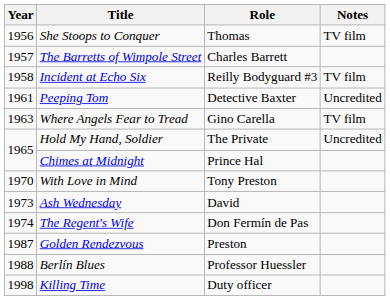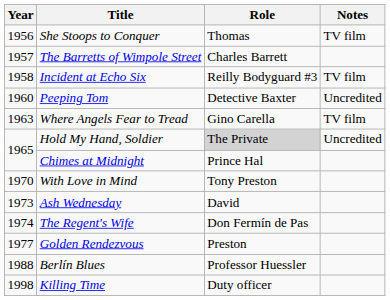Peeping Tom | Year: 1961 -> 1960
Hold My Hand, Soldier | Role: no background -> lightgrey background
Golden Rendezvous | Year: 1987 -> 1977
